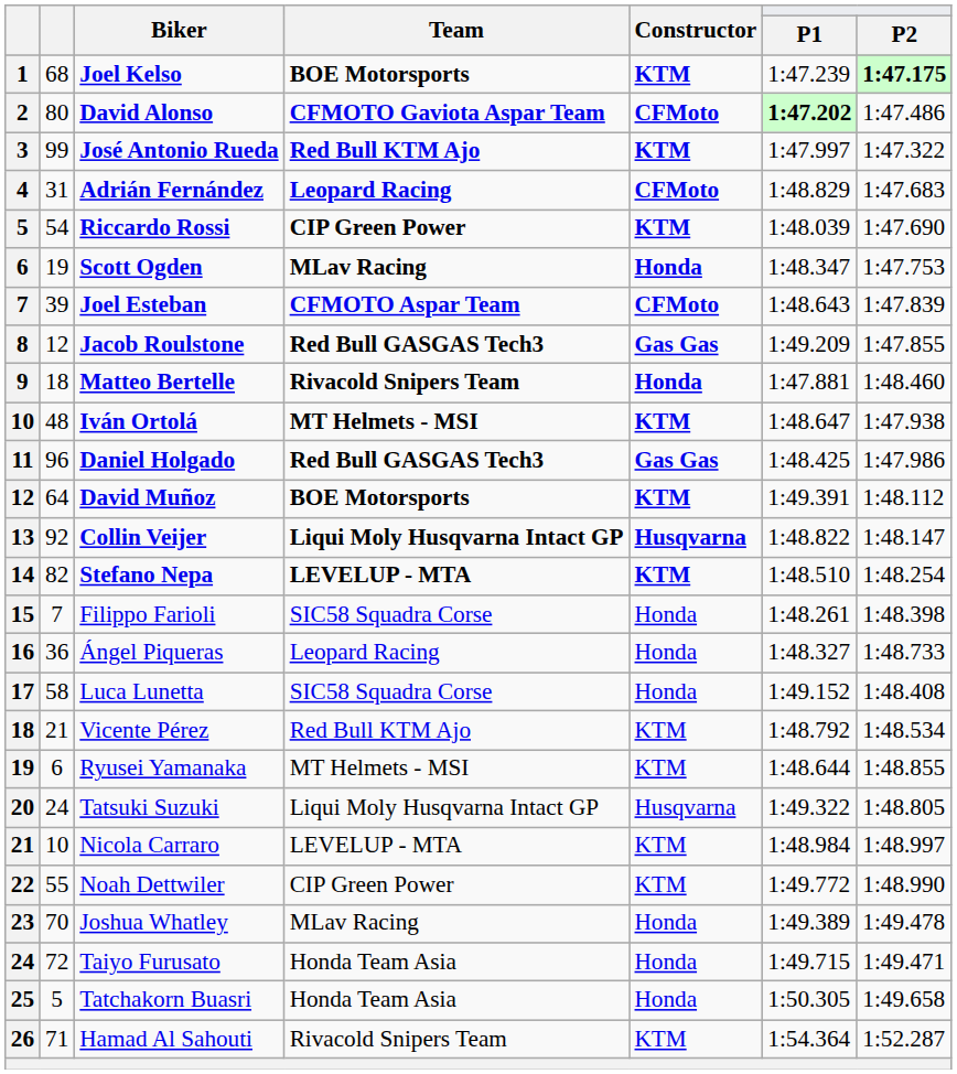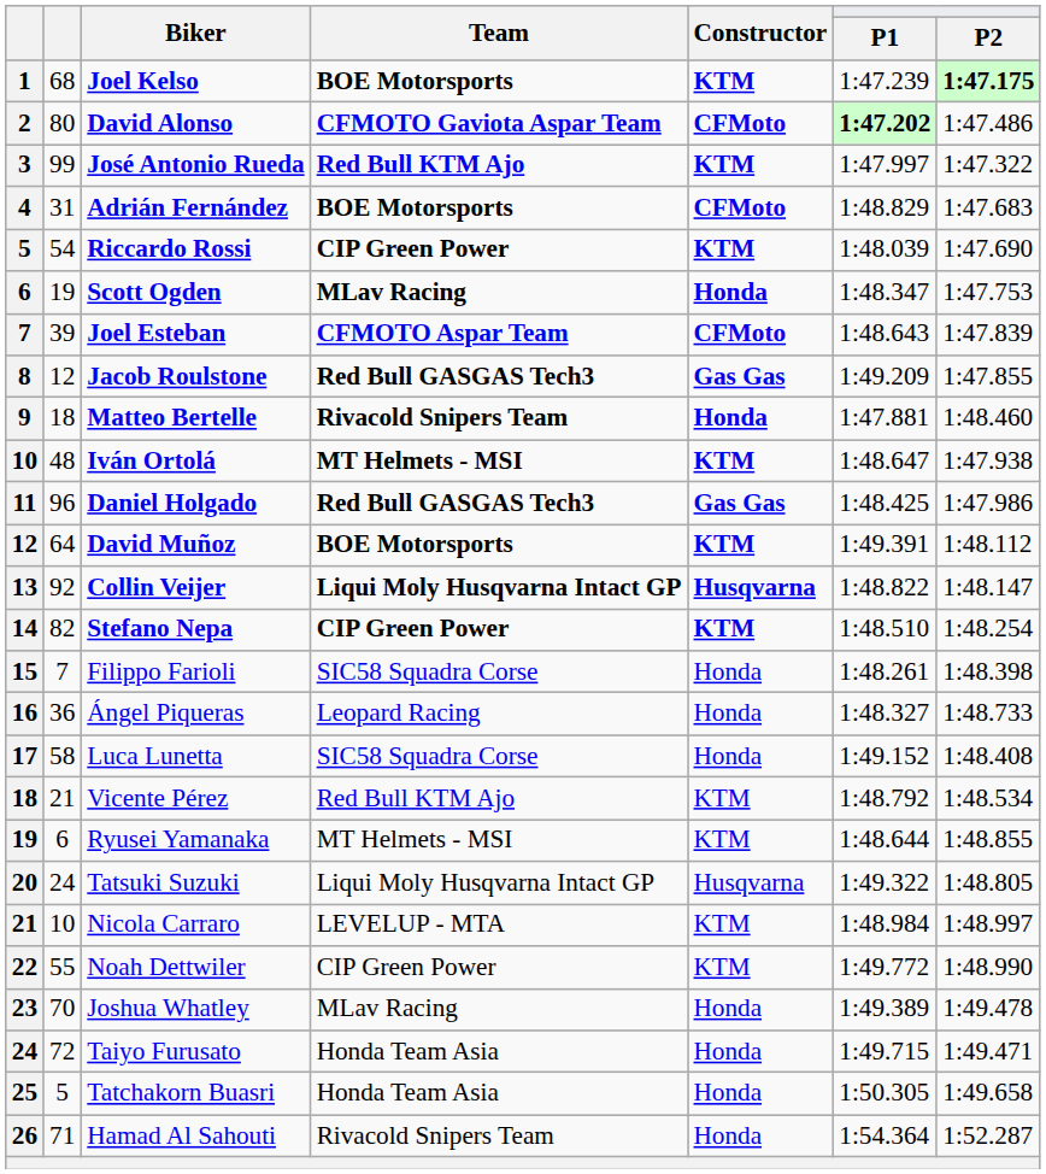Adrián Fernández | Team: Leopard Racing -> BOE Motorsports
Stefano Nepa | Team: LEVELUP - MTA -> CIP Green Power
Hamad Al Sahouti | Constructor: KTM -> Honda
